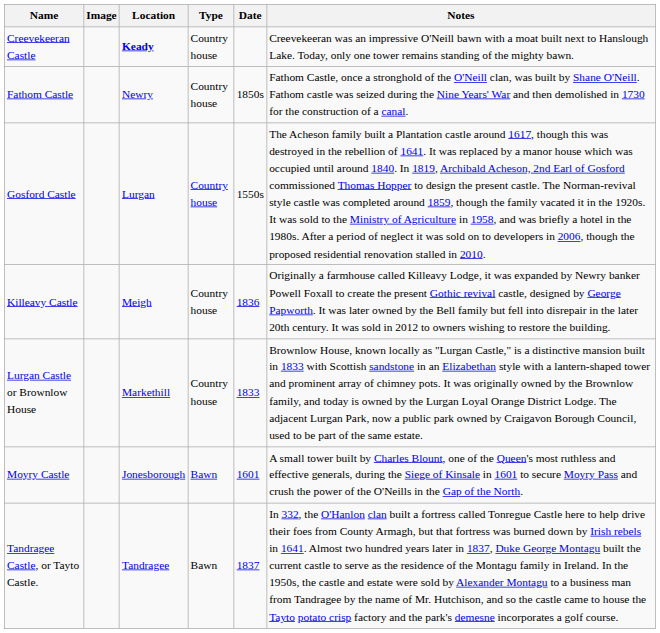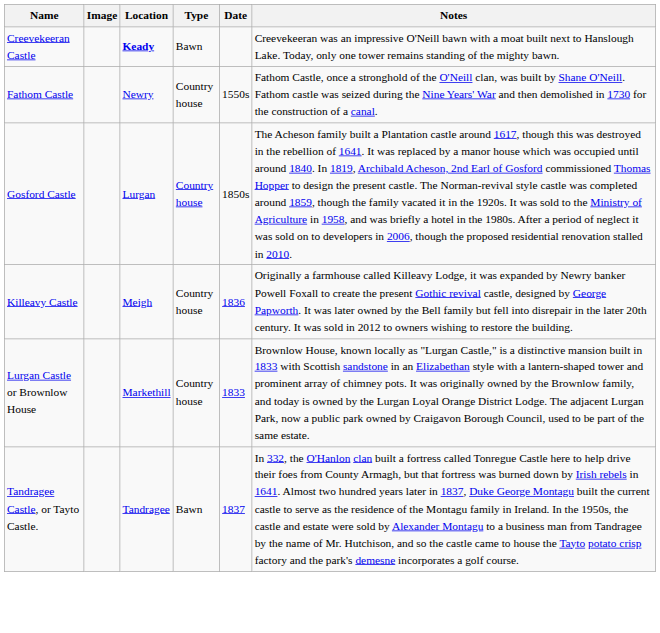Creevekeeran Castle | Type: Country house -> Bawn
Fathom Castle | Date: 1850s -> 1550s
Gosford Castle | Date: 1550s -> 1850s
- row: Moyry Castle | Jonesborough | Bawn | 1601 | A small tower built by Charles Blount, one of the Queen's most ruthless and effective generals, during the Siege of Kinsale in 1601 to secure Moyry Pass and crush the power of the O'Neills in the Gap of the North.
